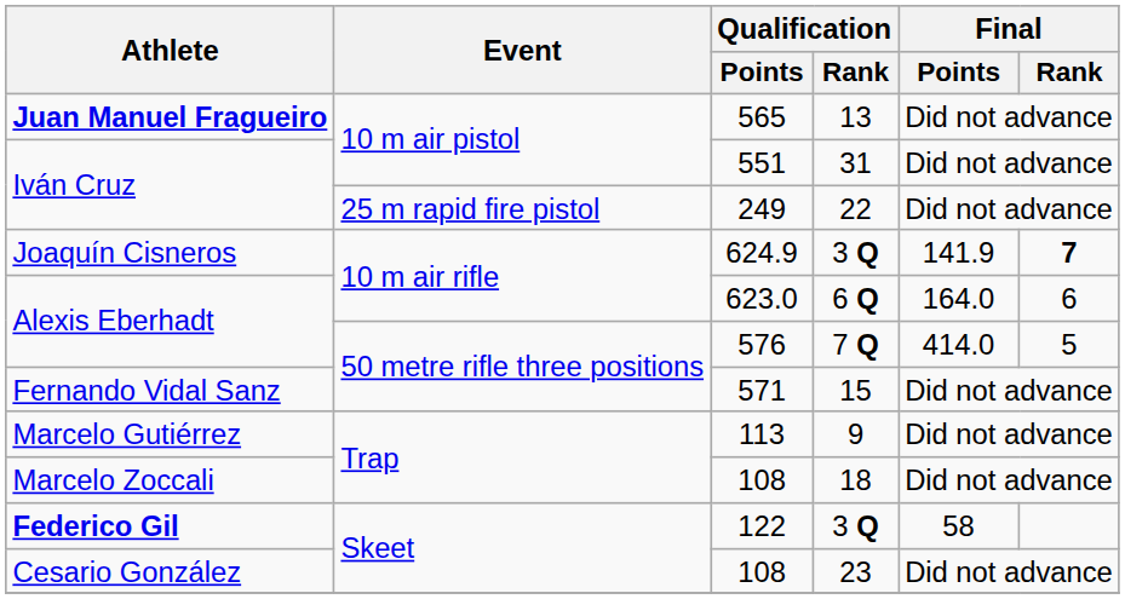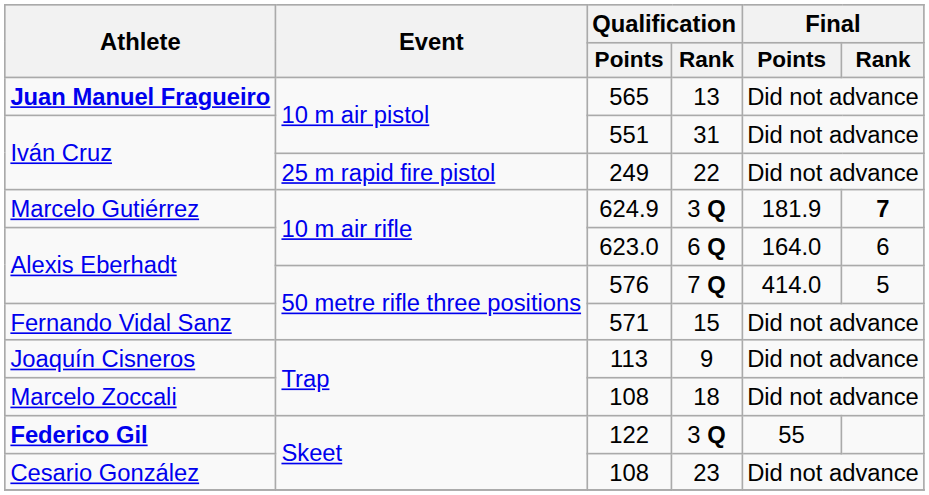624.9 | Athlete: Joaquín Cisneros -> Marcelo Gutiérrez
624.9 | Final / Points: 141.9 -> 181.9
113 | Athlete: Marcelo Gutiérrez -> Joaquín Cisneros
122 | Final / Points: 58 -> 55
